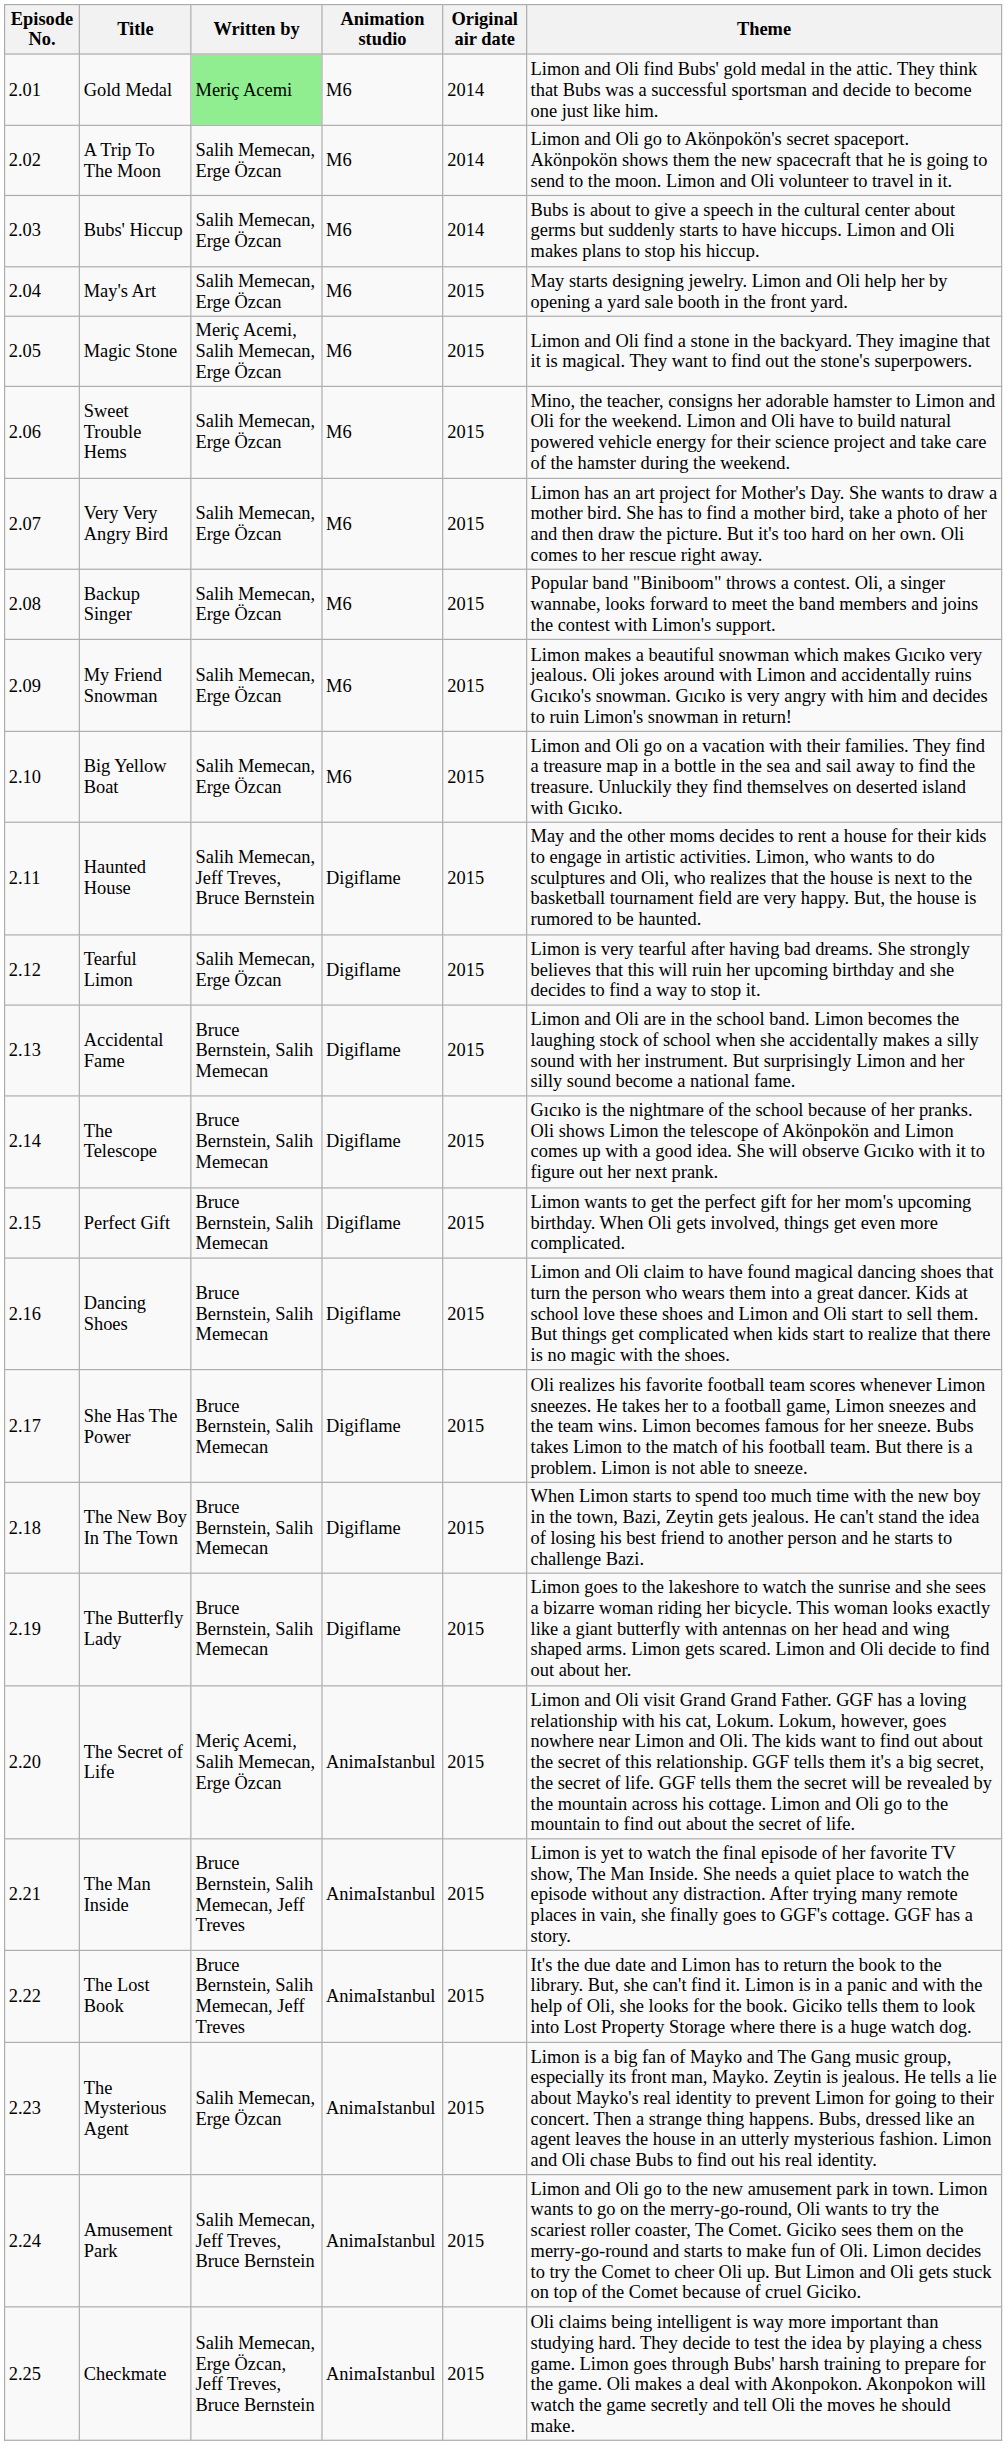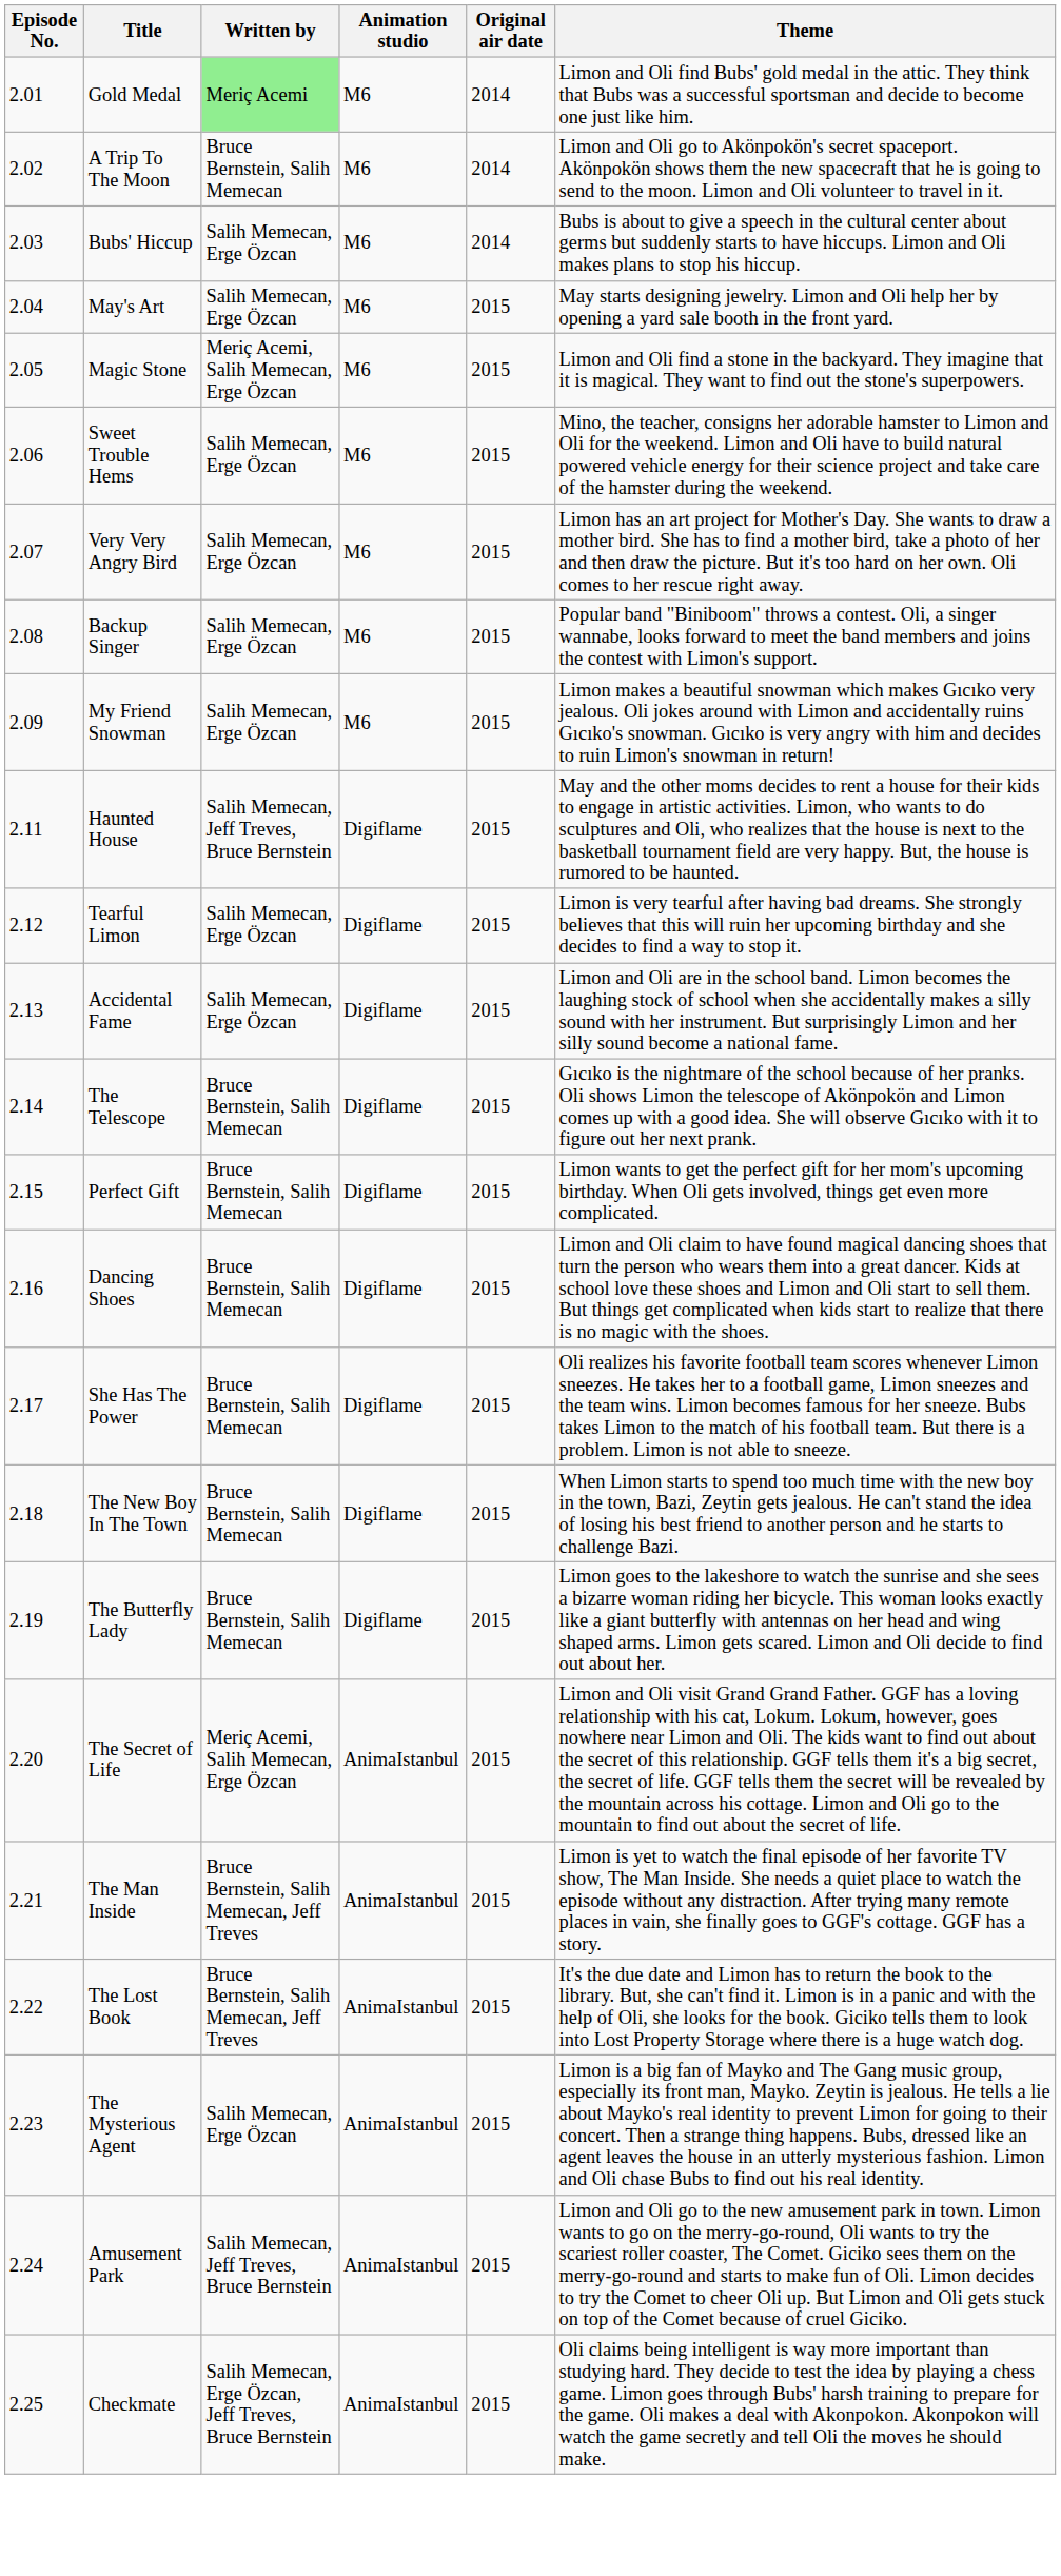A Trip To The Moon | Written by: Salih Memecan, Erge Özcan -> Bruce Bernstein, Salih Memecan
- row: 2.10 | Big Yellow Boat | Salih Memecan, Erge Özcan | M6 | 2015 | Limon and Oli go on a vacation with their families. They find a treasure map in a bottle in the sea and sail away to find the treasure. Unluckily they find themselves on deserted island with Gıcıko.
Accidental Fame | Written by: Bruce Bernstein, Salih Memecan -> Salih Memecan, Erge Özcan
